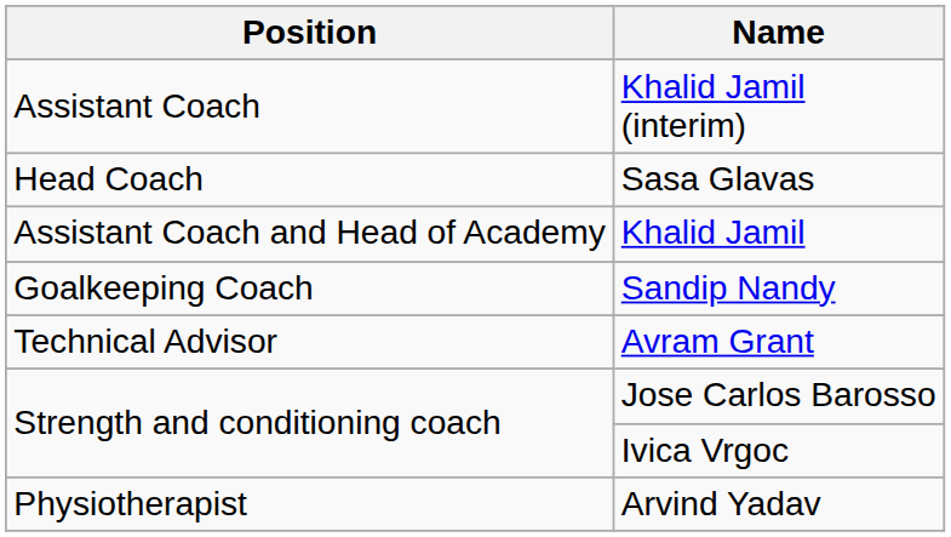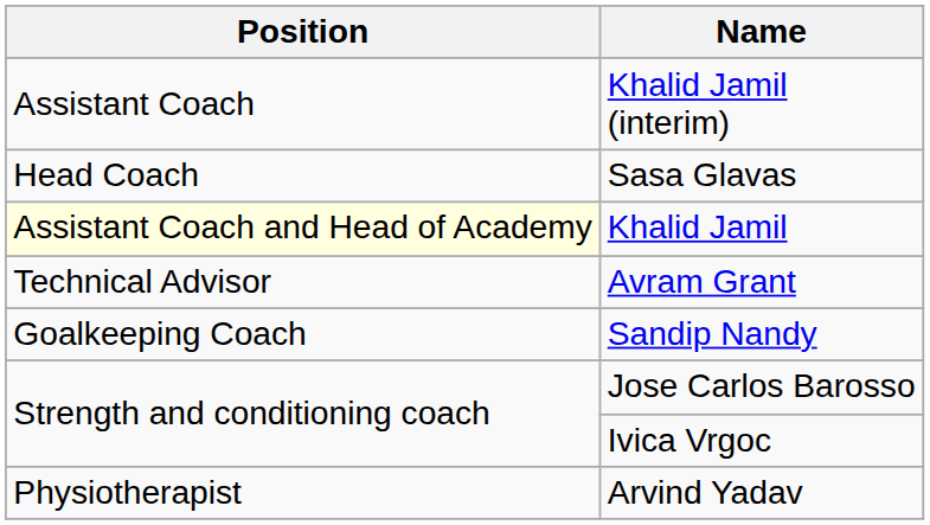Khalid Jamil | Position: no background -> lightyellow background
rows swapped: Sandip Nandy <-> Avram Grant
